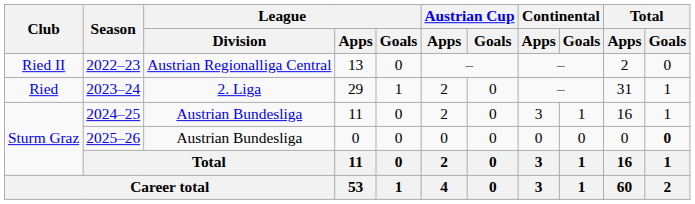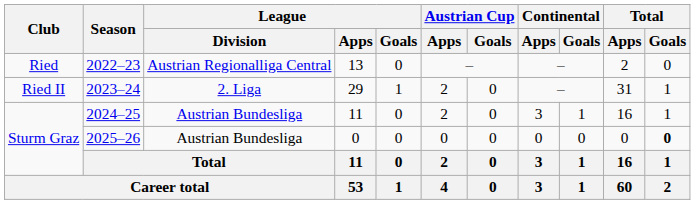2022–23 | Club: Ried II -> Ried
2023–24 | Club: Ried -> Ried II
